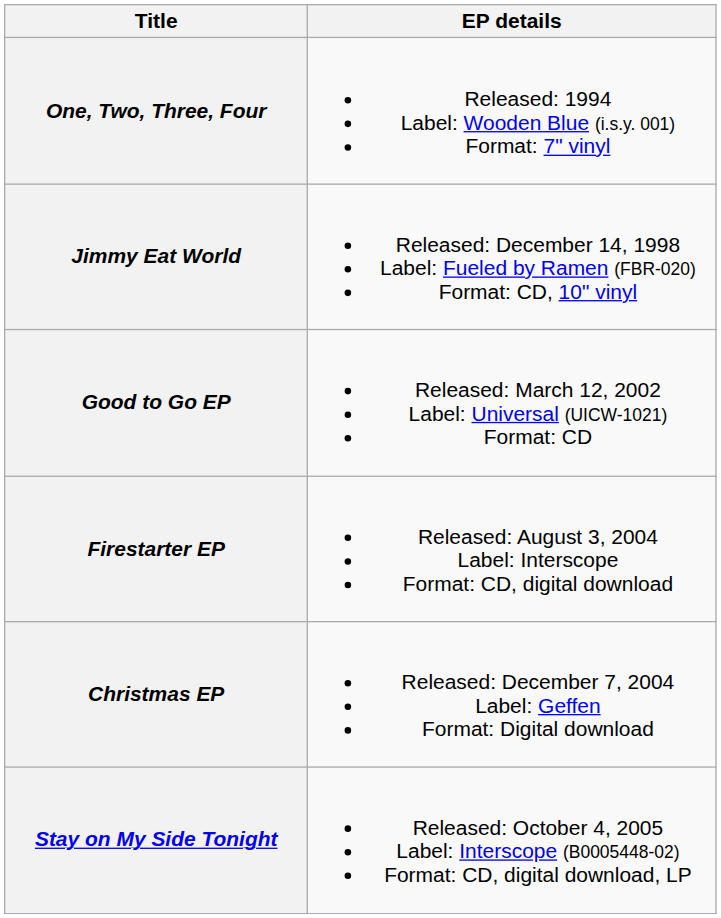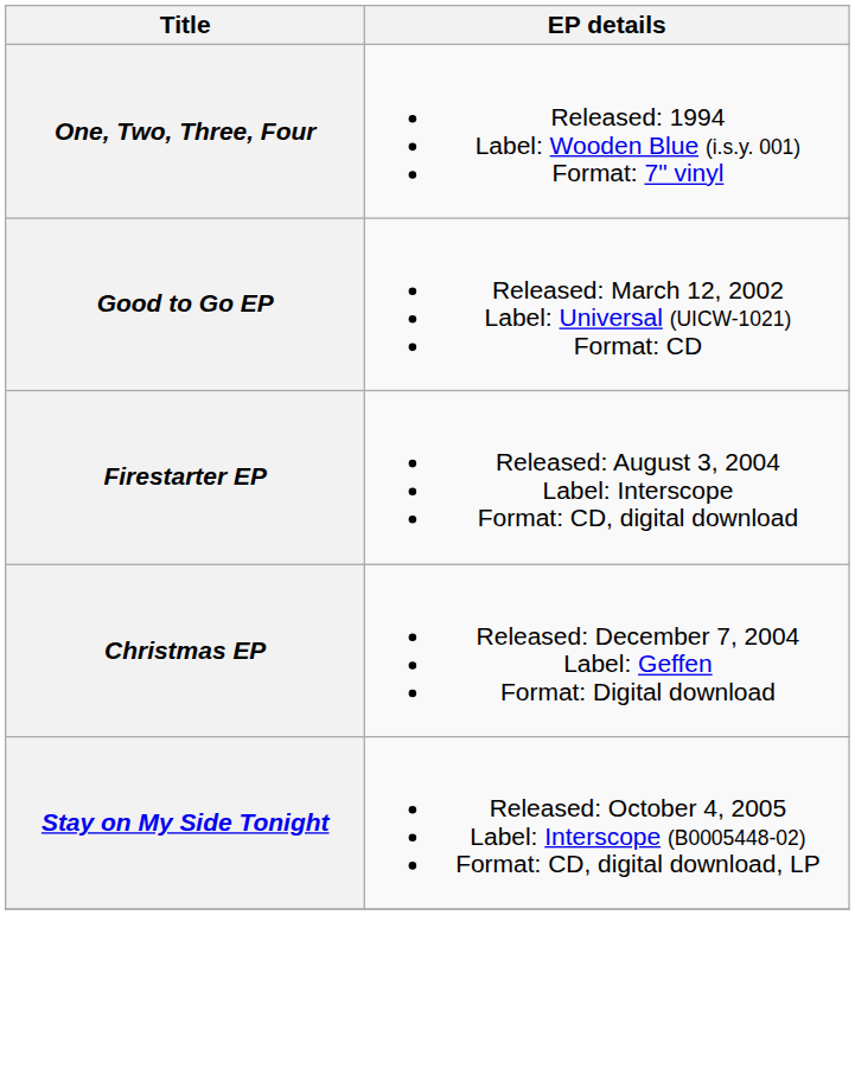- row: Jimmy Eat World | Released: December 14, 1998 Label: Fueled by Ramen (FBR-020) Format: CD, 10" vinyl
